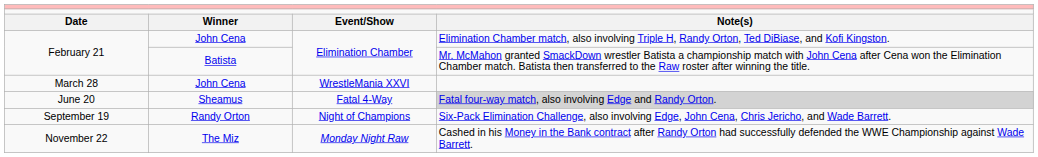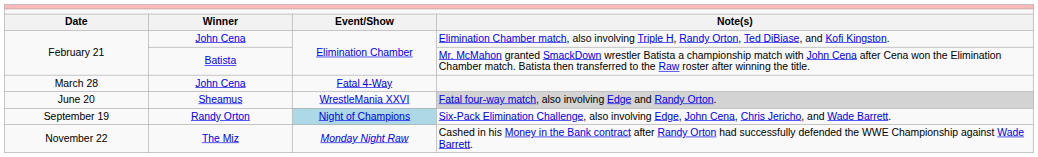March 28 | column 3: WrestleMania XXVI -> Fatal 4-Way
June 20 | column 3: Fatal 4-Way -> WrestleMania XXVI
September 19 | column 3: no background -> lightblue background
